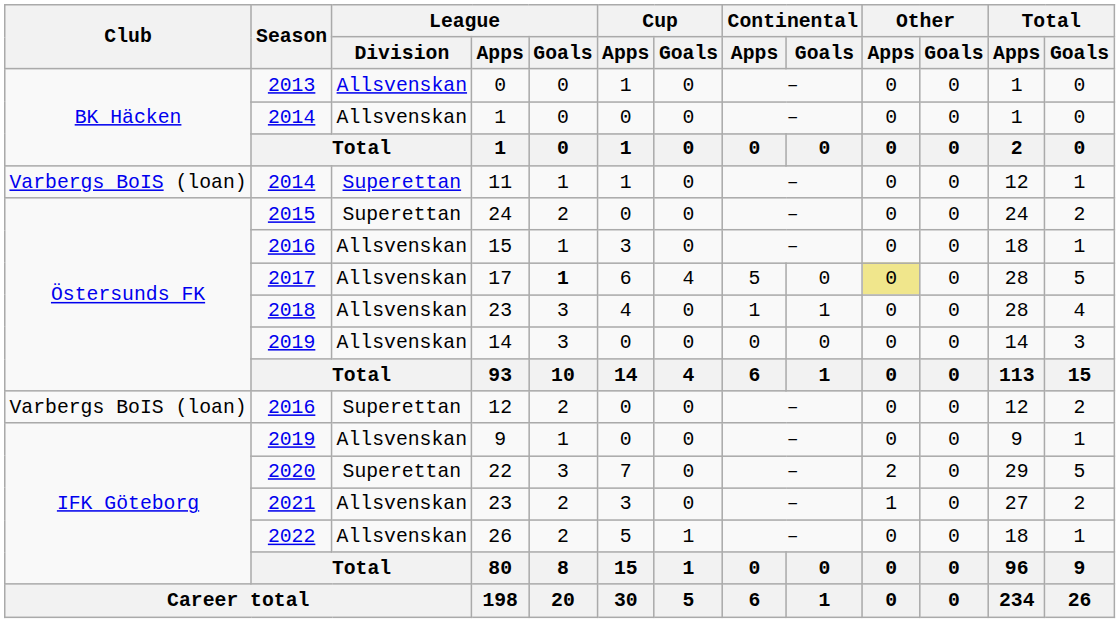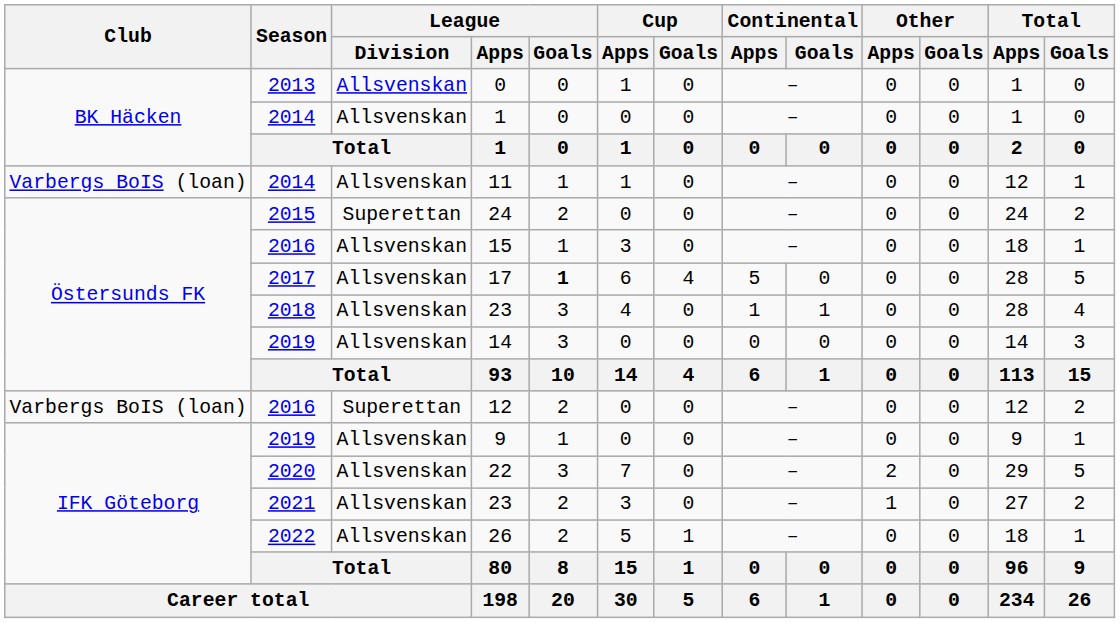11 | League / Division: Superettan -> Allsvenskan
17 | Other / Apps: khaki background -> no background
22 | League / Division: Superettan -> Allsvenskan
